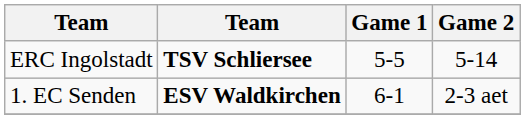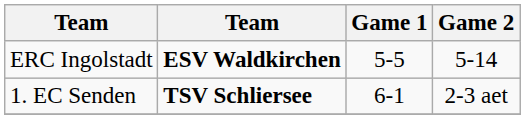ERC Ingolstadt | column 2: TSV Schliersee -> ESV Waldkirchen
1. EC Senden | column 2: ESV Waldkirchen -> TSV Schliersee
